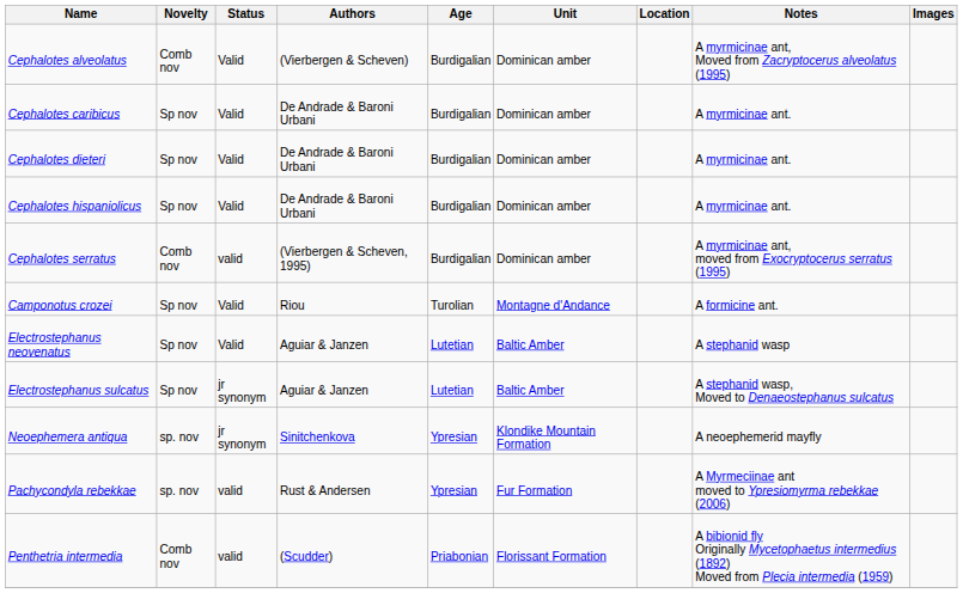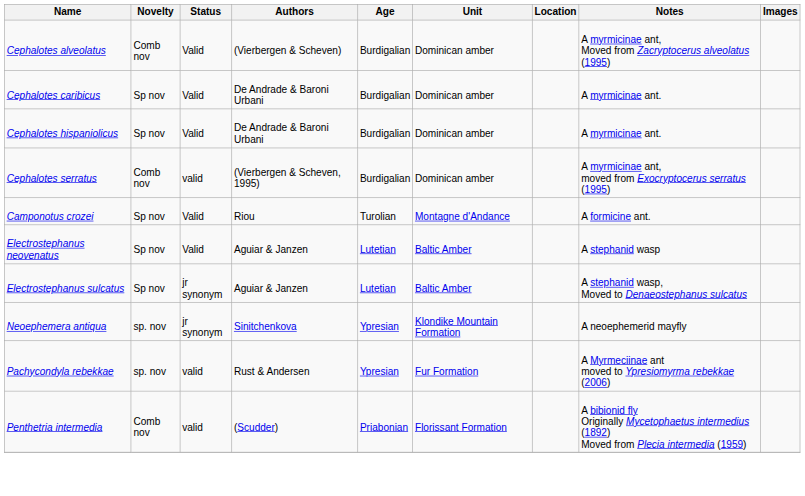- row: Cephalotes dieteri | Sp nov | Valid | De Andrade & Baroni Urbani | Burdigalian | Dominican amber | A myrmicinae ant.
